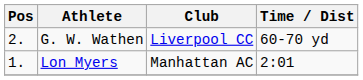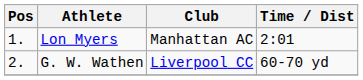rows swapped: Lon Myers <-> G. W. Wathen
